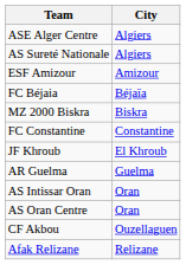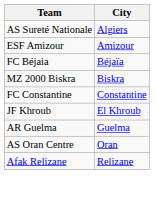- row: ASE Alger Centre | Algiers
- row: AS Intissar Oran | Oran
- row: CF Akbou | Ouzellaguen
